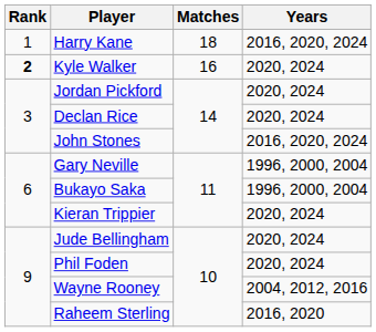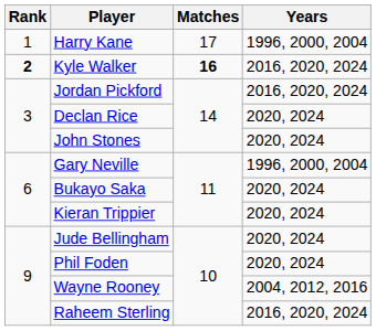Harry Kane | Matches: 18 -> 17
Harry Kane | Years: 2016, 2020, 2024 -> 1996, 2000, 2004
Kyle Walker | Matches: normal -> bold
Kyle Walker | Years: 2020, 2024 -> 2016, 2020, 2024
Jordan Pickford | Years: 2020, 2024 -> 2016, 2020, 2024
John Stones | Years: 2016, 2020, 2024 -> 2020, 2024
Bukayo Saka | Years: 1996, 2000, 2004 -> 2020, 2024
Raheem Sterling | Years: 2016, 2020 -> 2016, 2020, 2024
